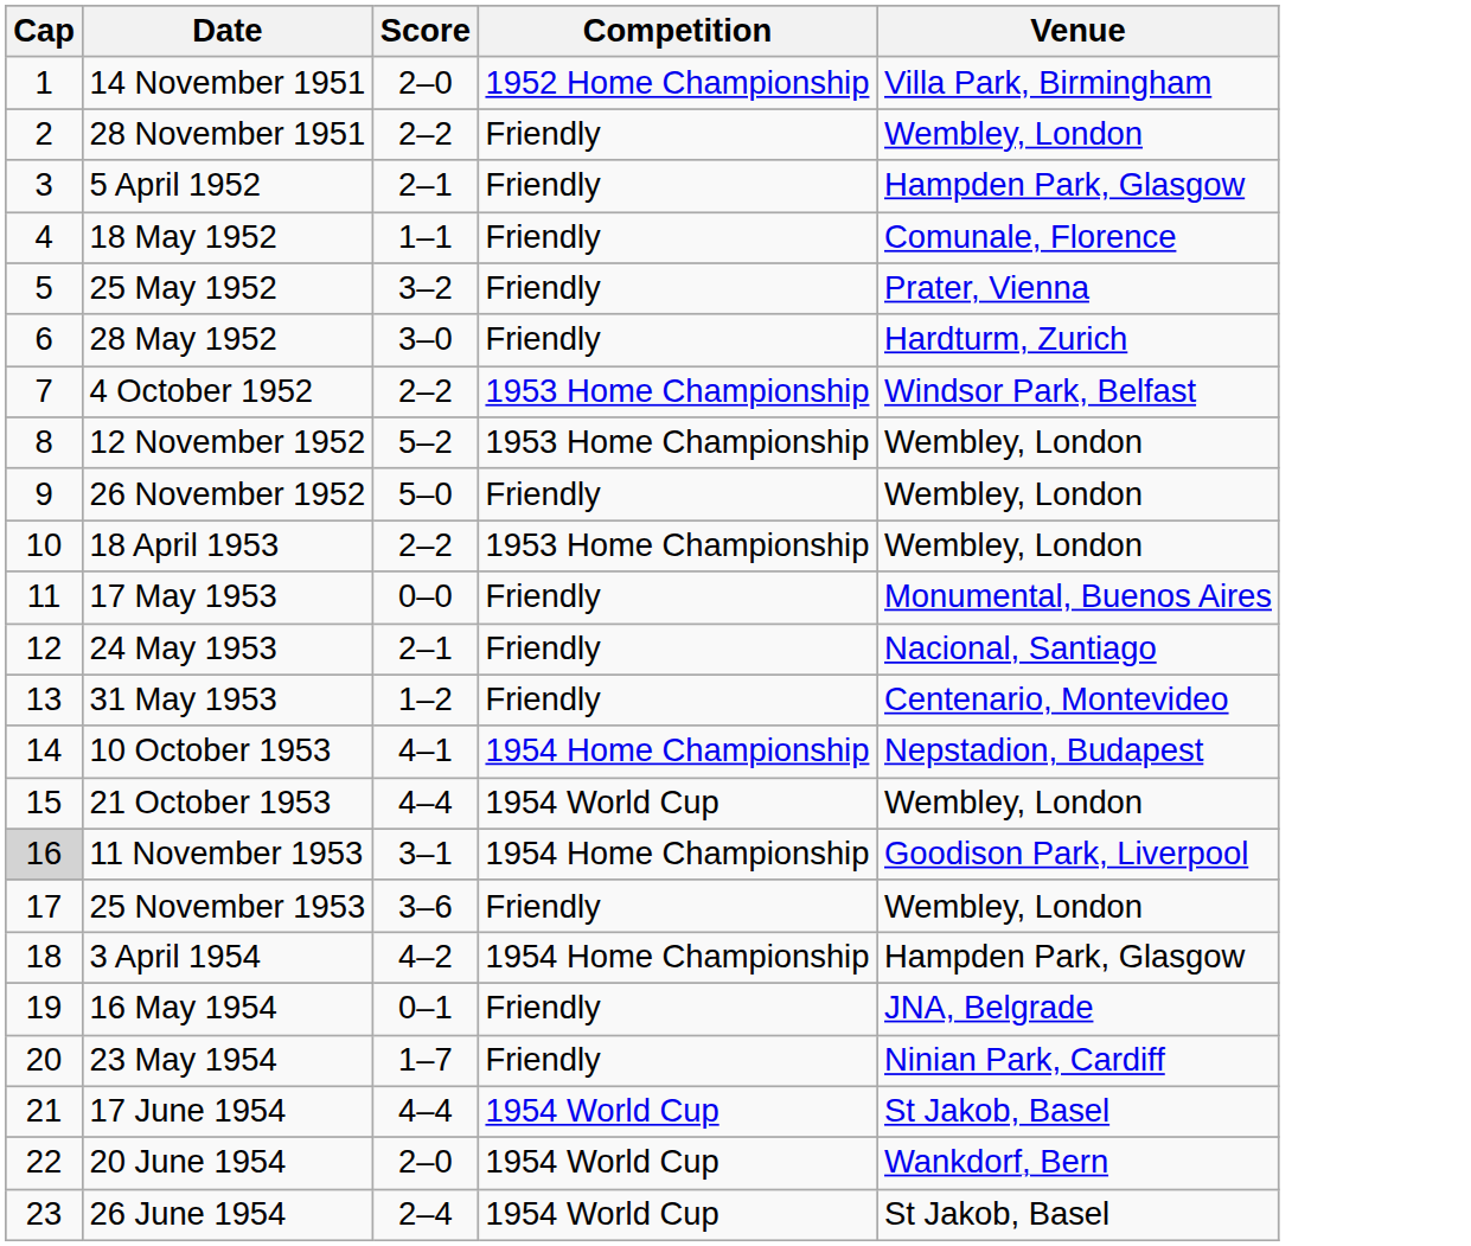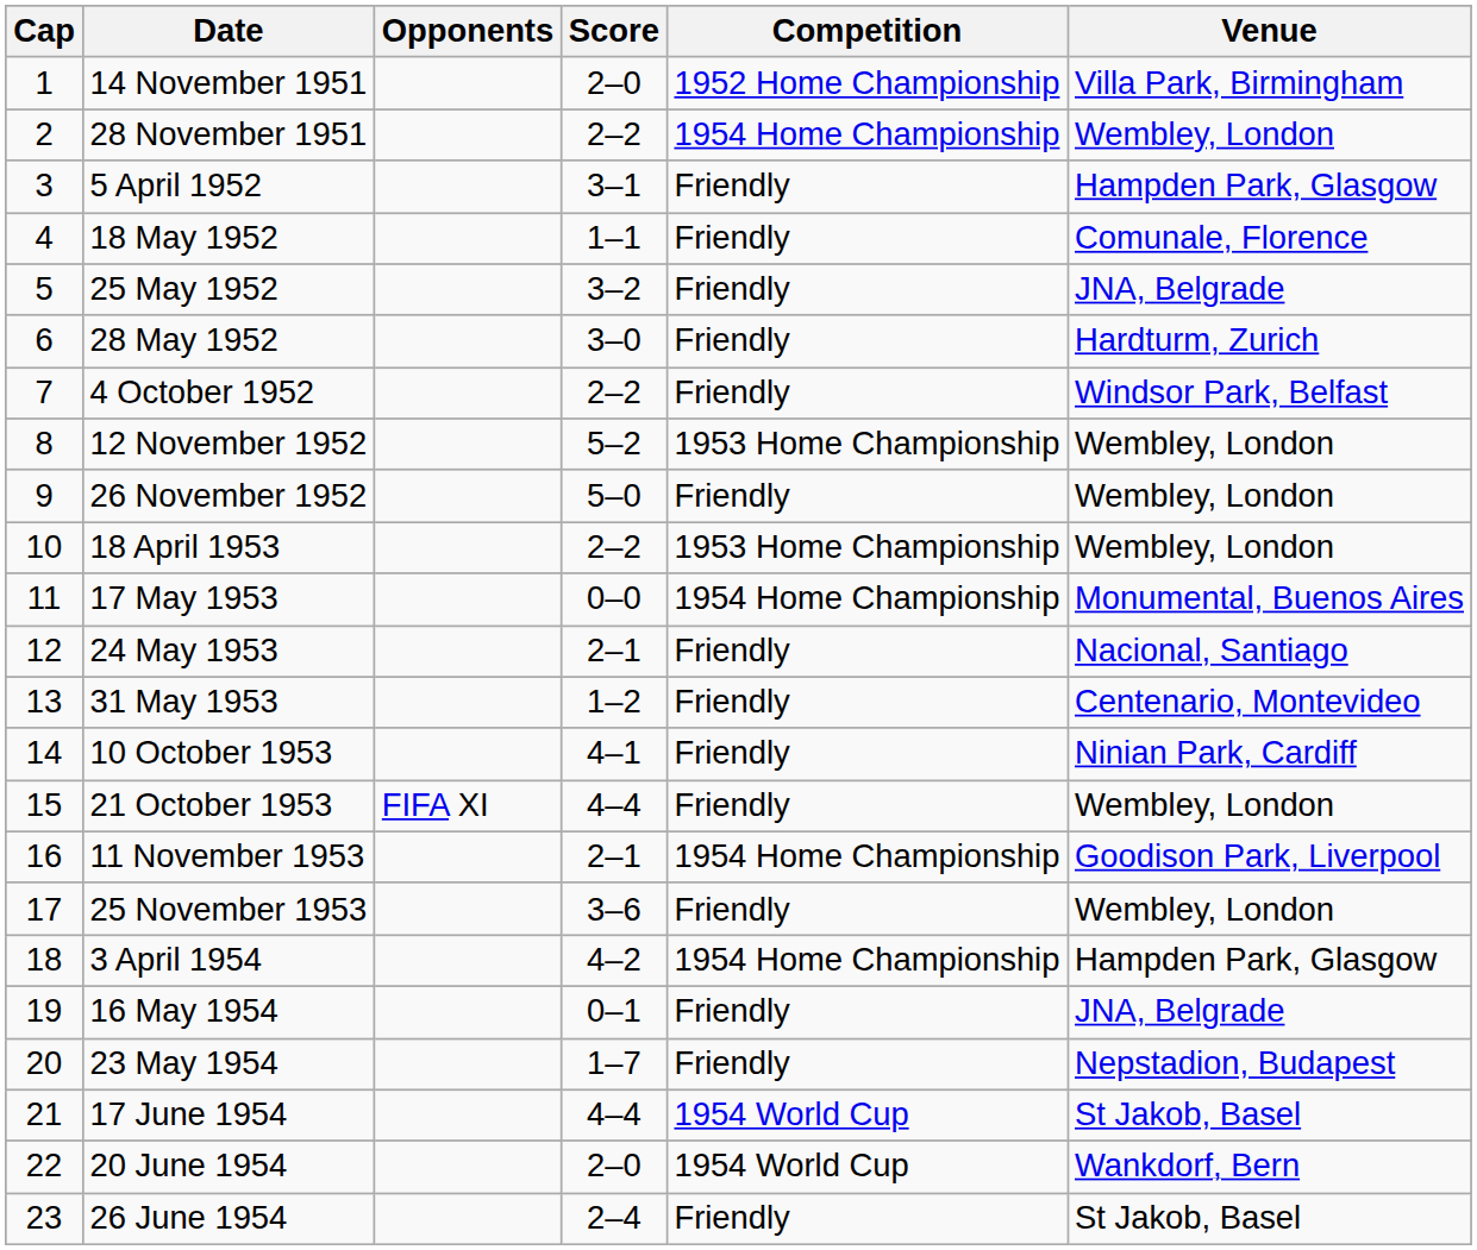+ column: Opponents | FIFA XI
28 November 1951 | Competition: Friendly -> 1954 Home Championship
5 April 1952 | Score: 2–1 -> 3–1
25 May 1952 | Venue: Prater, Vienna -> JNA, Belgrade
4 October 1952 | Competition: 1953 Home Championship -> Friendly
17 May 1953 | Competition: Friendly -> 1954 Home Championship
10 October 1953 | Competition: 1954 Home Championship -> Friendly
10 October 1953 | Venue: Nepstadion, Budapest -> Ninian Park, Cardiff
21 October 1953 | Competition: 1954 World Cup -> Friendly
11 November 1953 | Cap: lightgrey background -> no background
11 November 1953 | Score: 3–1 -> 2–1
23 May 1954 | Venue: Ninian Park, Cardiff -> Nepstadion, Budapest
26 June 1954 | Competition: 1954 World Cup -> Friendly
